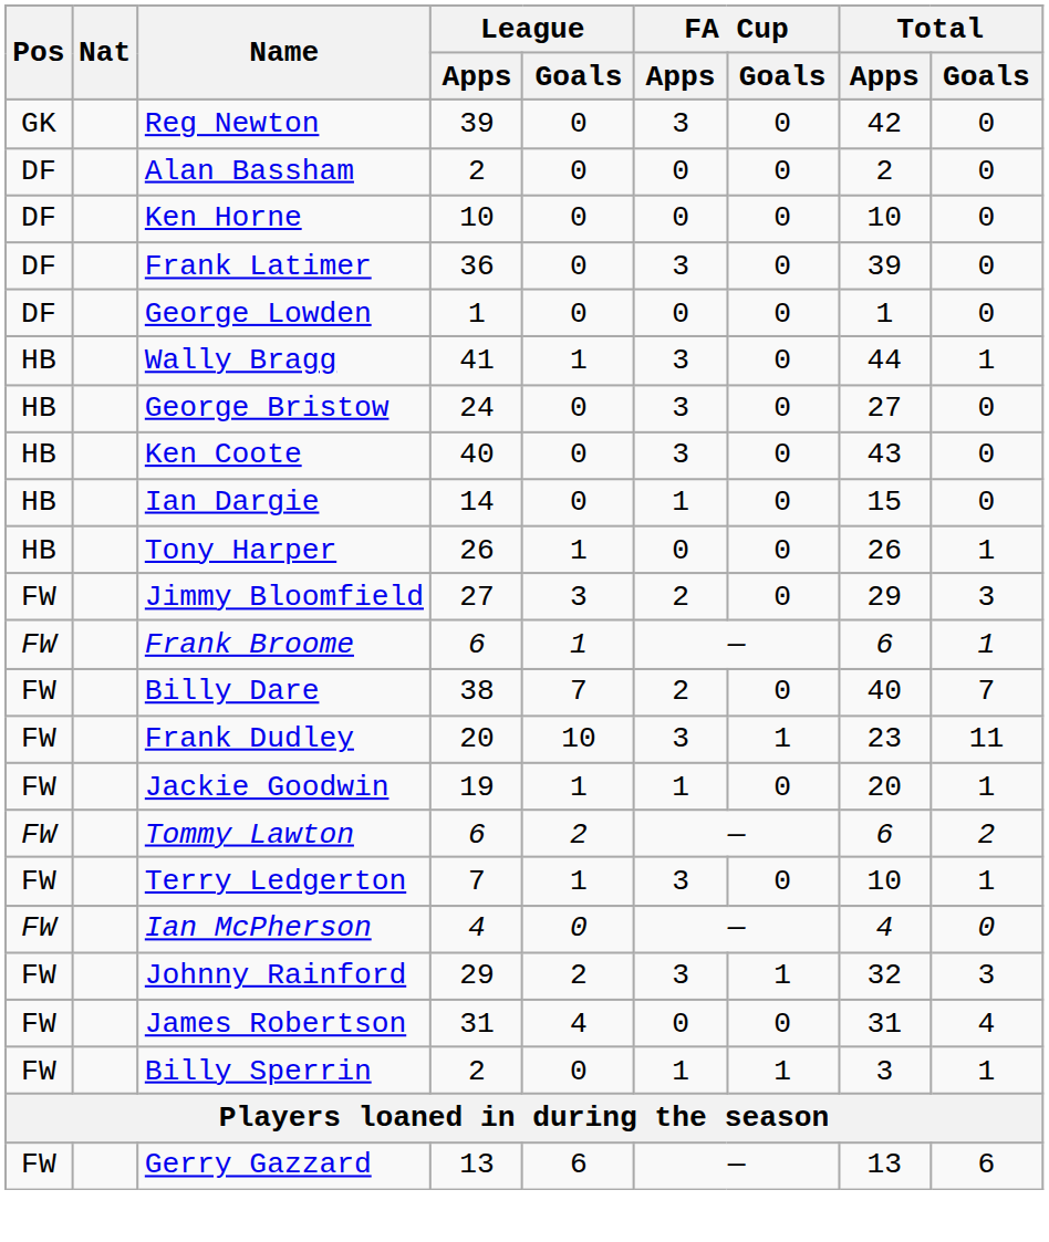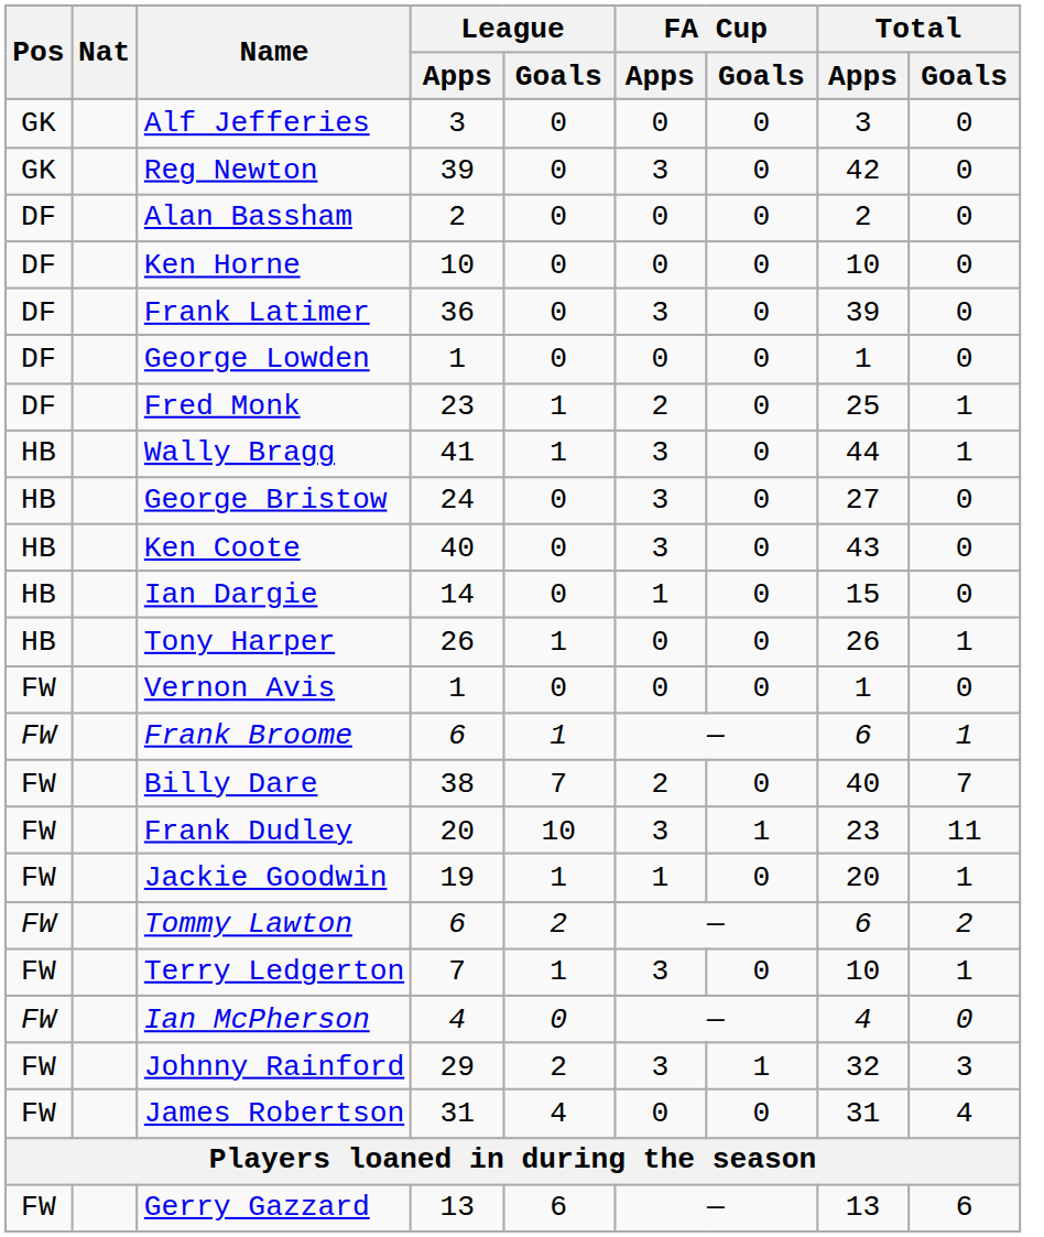+ row: GK | Alf Jefferies | 3 | 0 | 0 | 0 | 3 | 0
+ row: DF | Fred Monk | 23 | 1 | 2 | 0 | 25 | 1
+ row: FW | Vernon Avis | 1 | 0 | 0 | 0 | 1 | 0
- row: FW | Jimmy Bloomfield | 27 | 3 | 2 | 0 | 29 | 3
- row: FW | Billy Sperrin | 2 | 0 | 1 | 1 | 3 | 1
